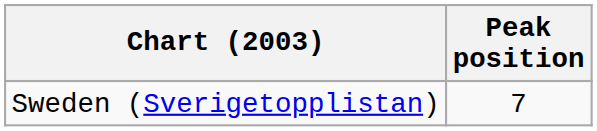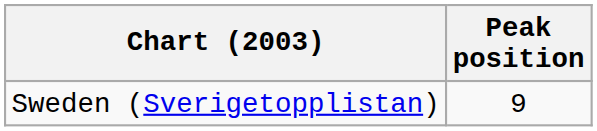Sweden (Sverigetopplistan) | Peak position: 7 -> 9
